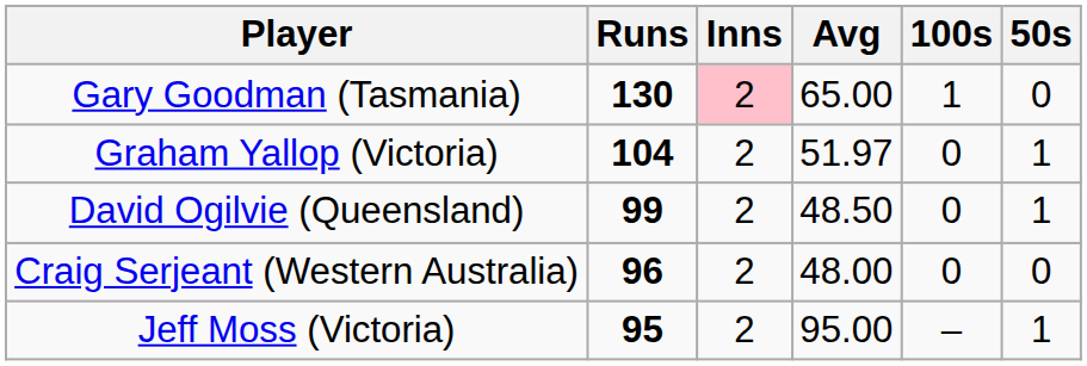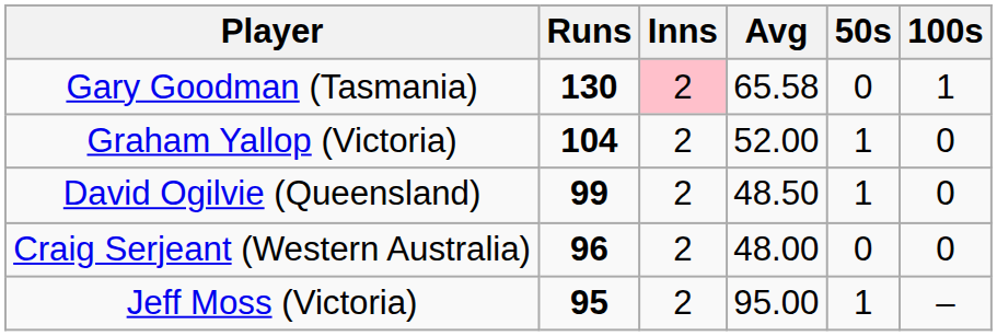columns swapped: 100s <-> 50s
Gary Goodman (Tasmania) | Avg: 65.00 -> 65.58
Graham Yallop (Victoria) | Avg: 51.97 -> 52.00
